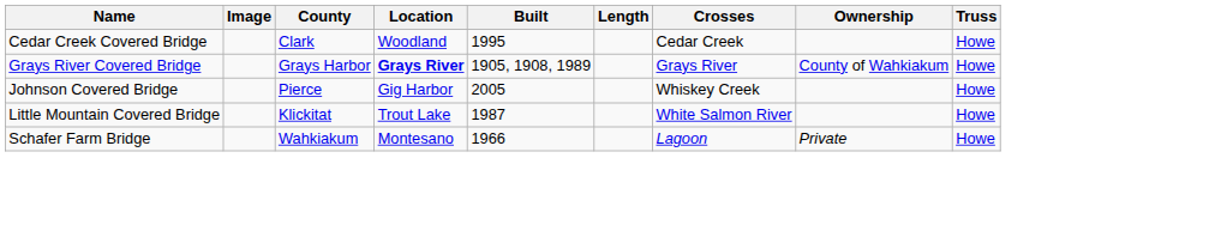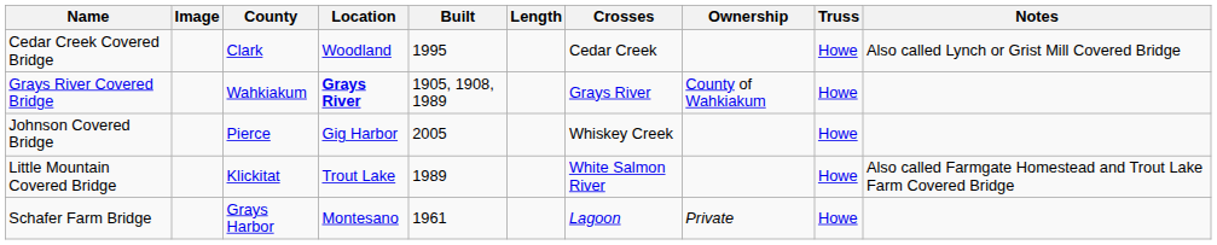+ column: Notes | Also called Lynch or Grist Mill Covered Bridge | Also called Farmgate Homestead and Trout Lake Farm Covered Bridge
Grays River Covered Bridge | County: Grays Harbor -> Wahkiakum
Little Mountain Covered Bridge | Built: 1987 -> 1989
Schafer Farm Bridge | County: Wahkiakum -> Grays Harbor
Schafer Farm Bridge | Built: 1966 -> 1961
